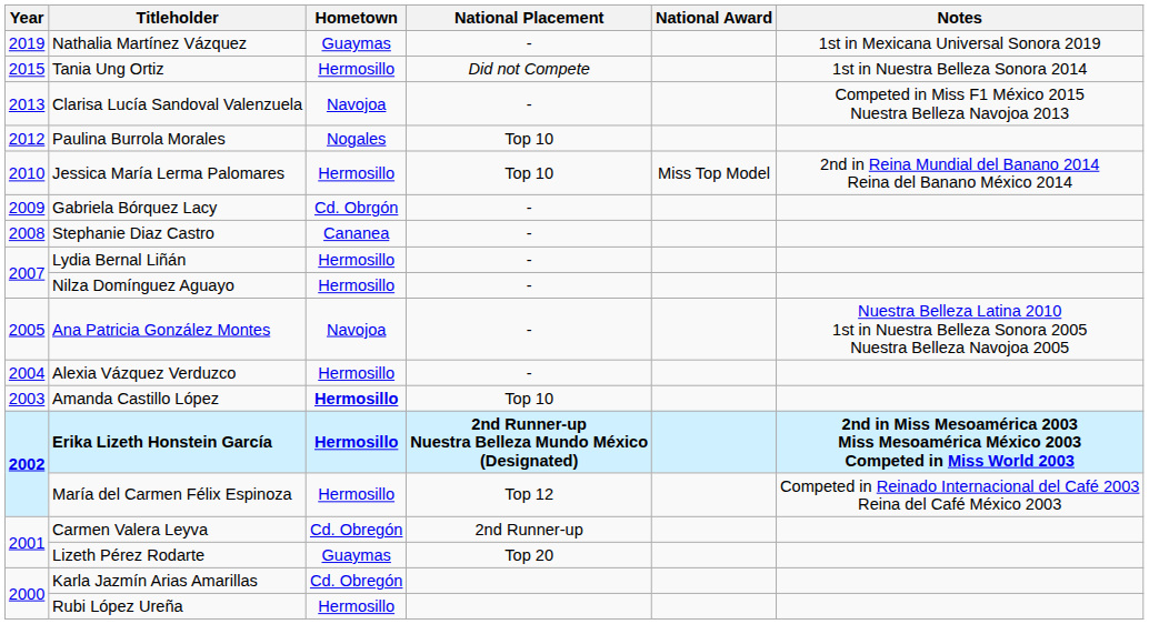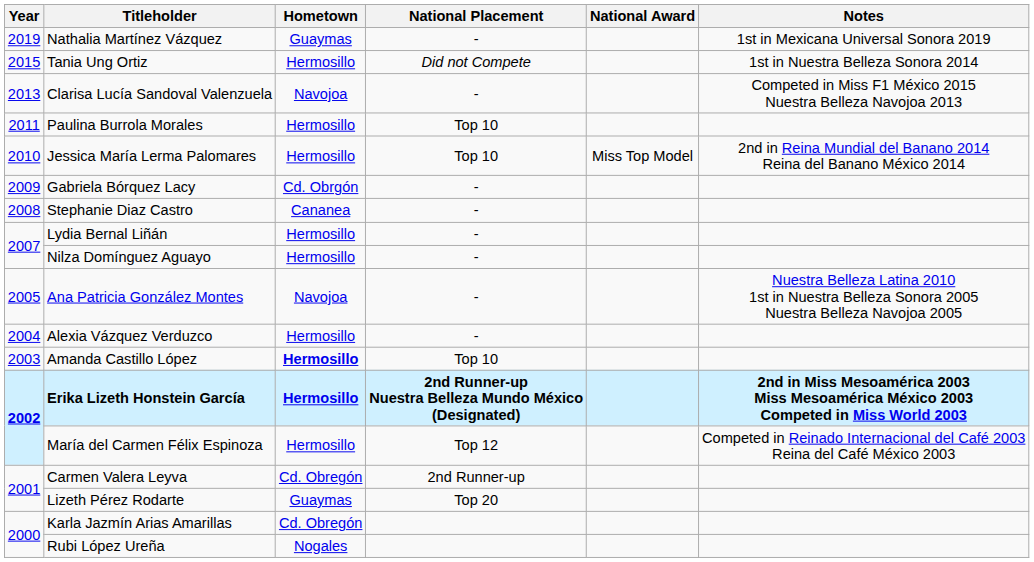Paulina Burrola Morales | Year: 2012 -> 2011
Paulina Burrola Morales | Hometown: Nogales -> Hermosillo
Rubi López Ureña | Hometown: Hermosillo -> Nogales
